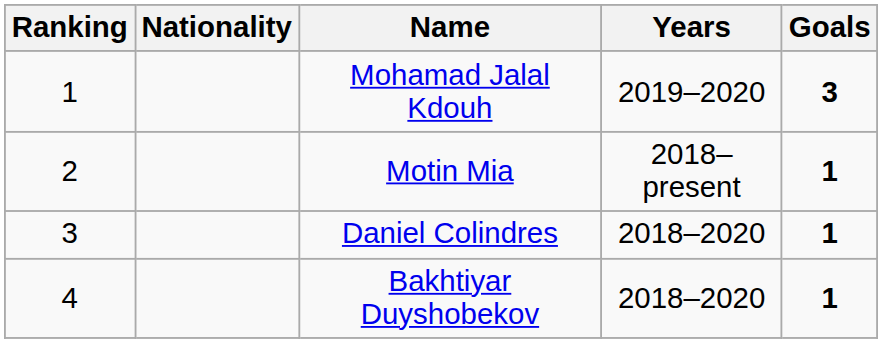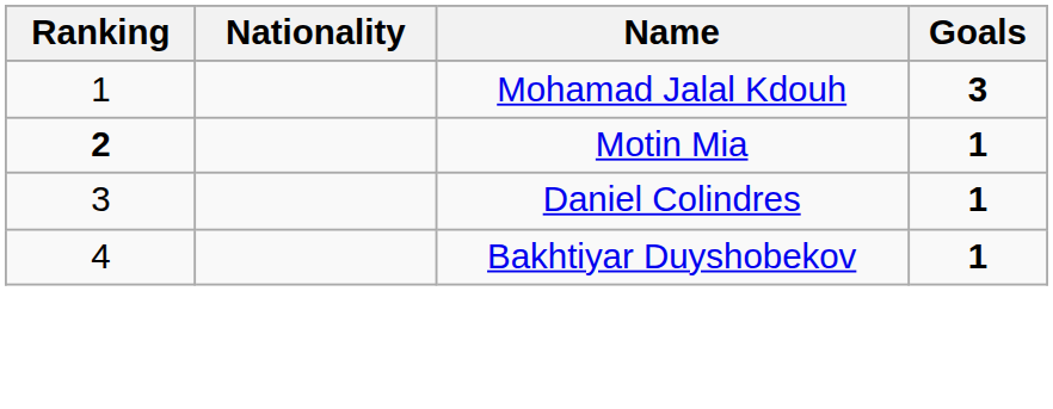- column: Years | 2019–2020 | 2018–present | 2018–2020 | 2018–2020
Motin Mia | Ranking: normal -> bold
